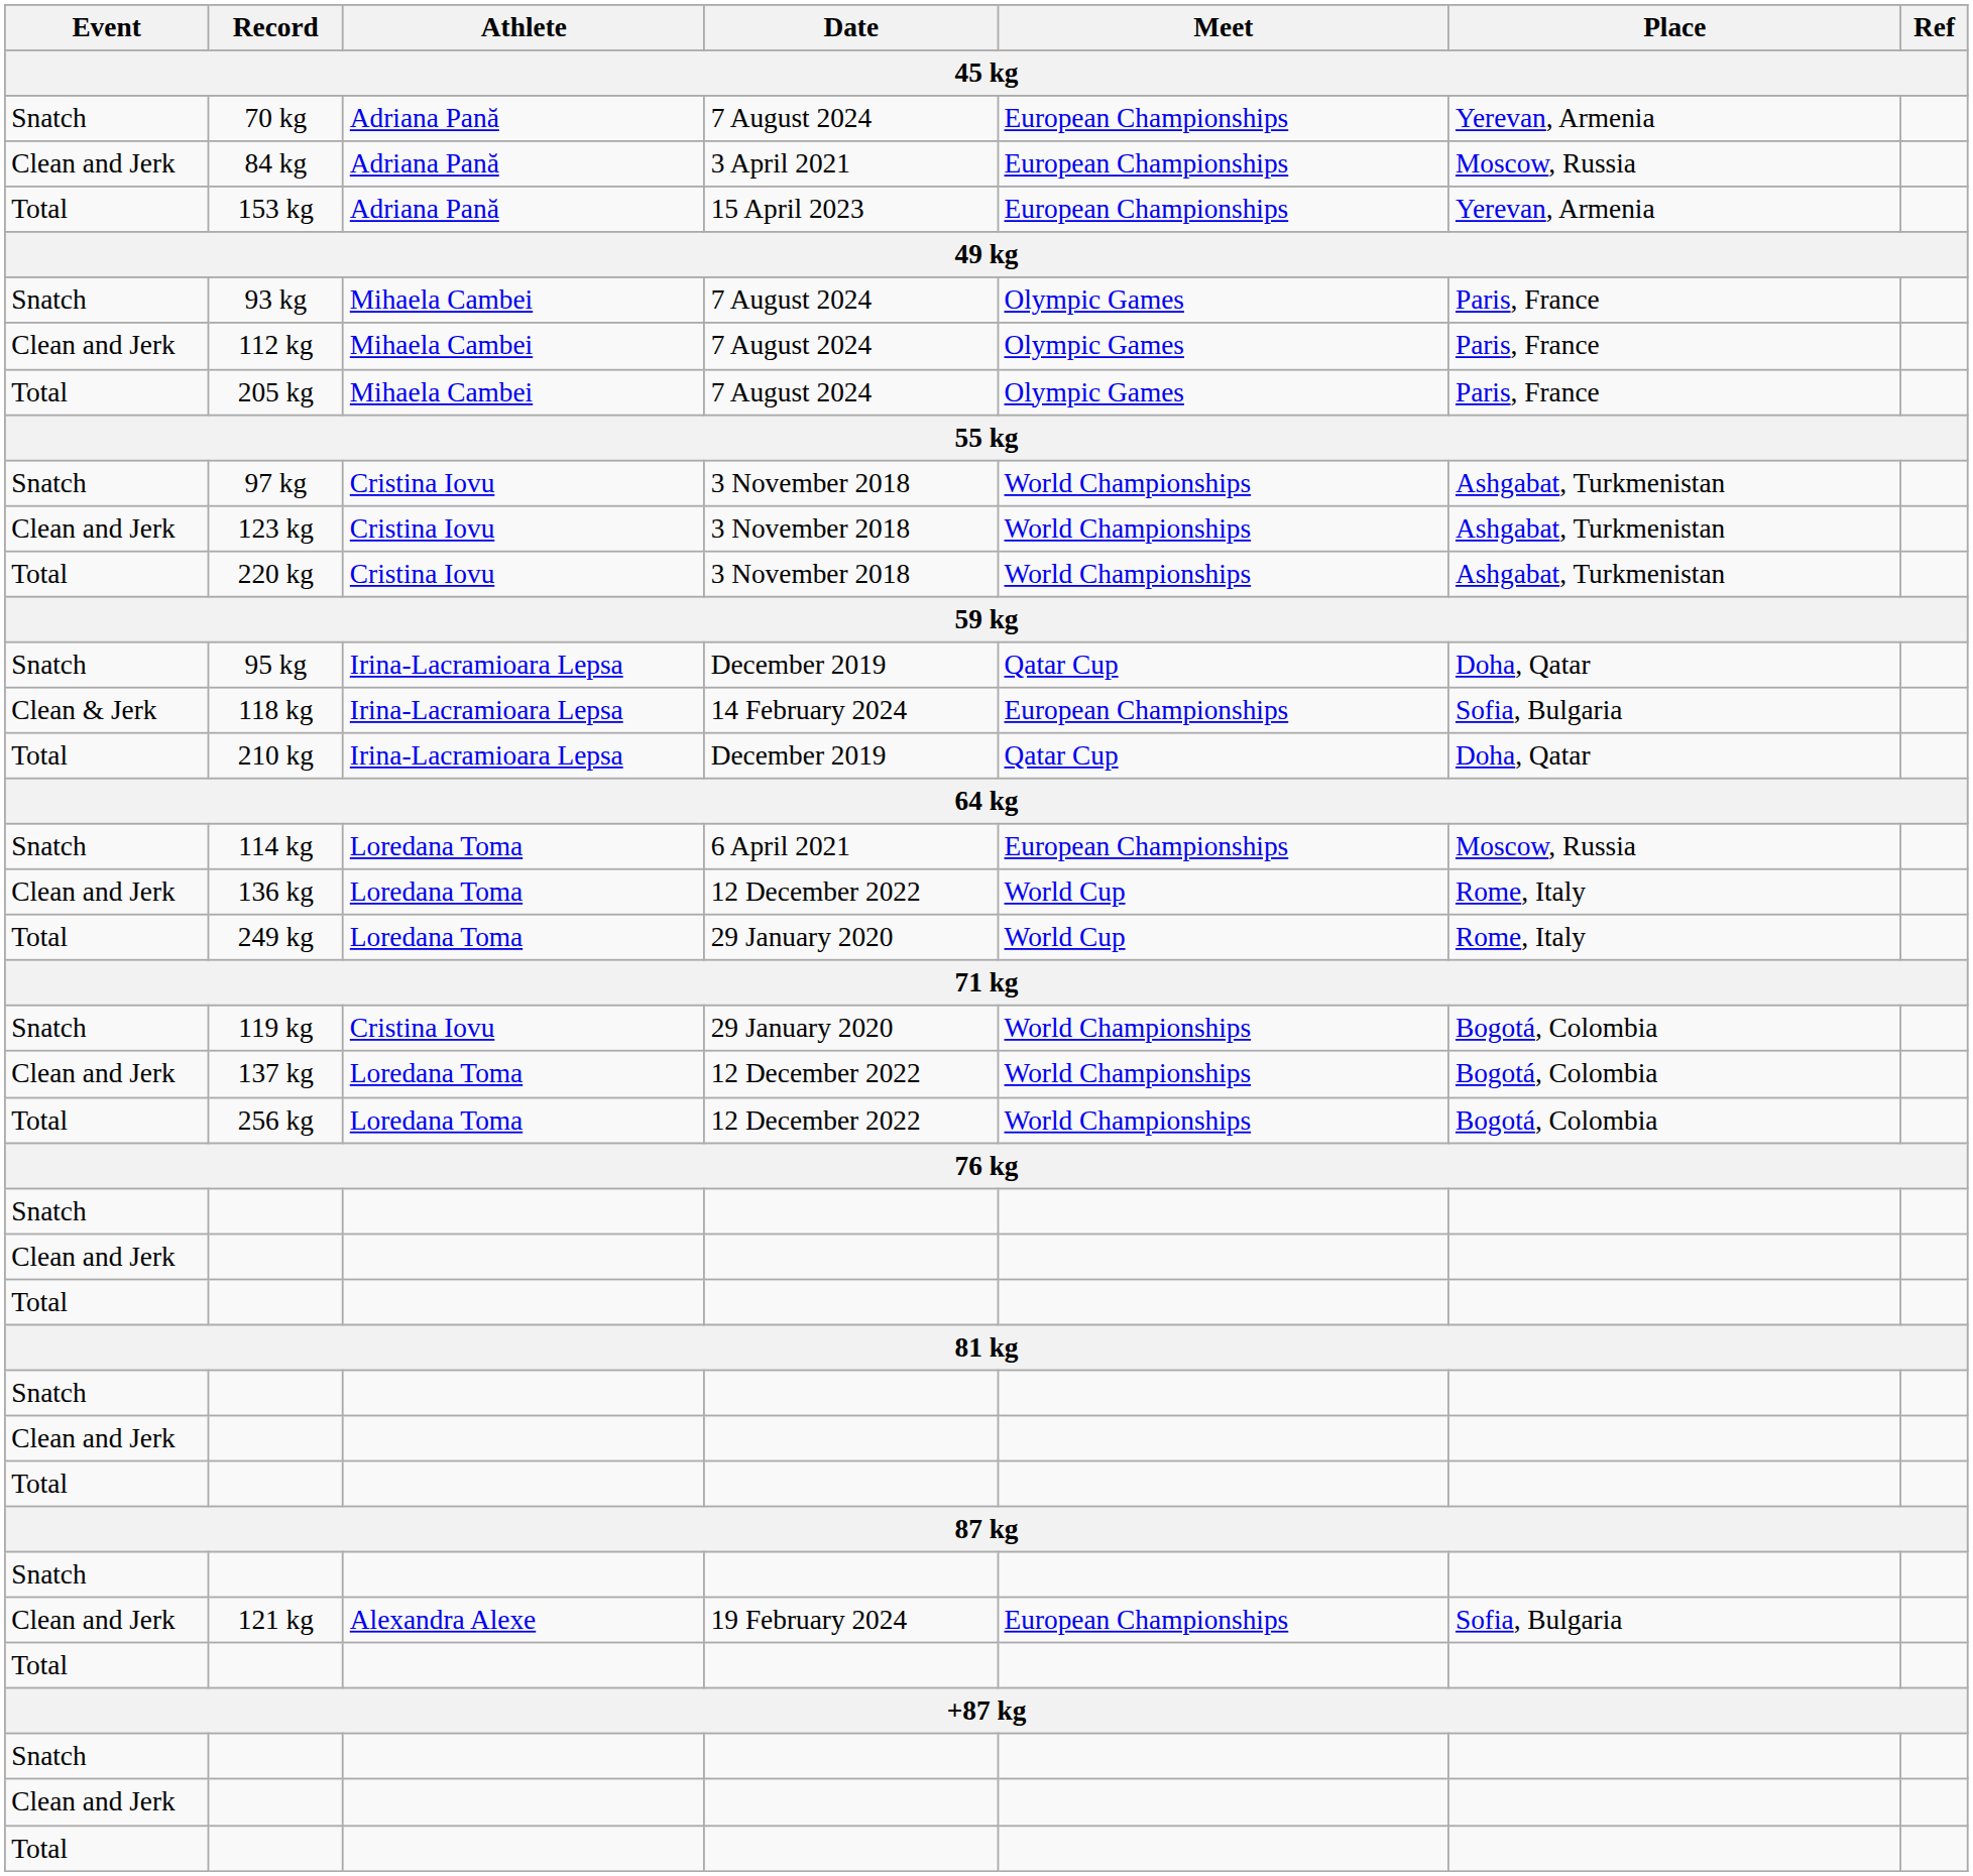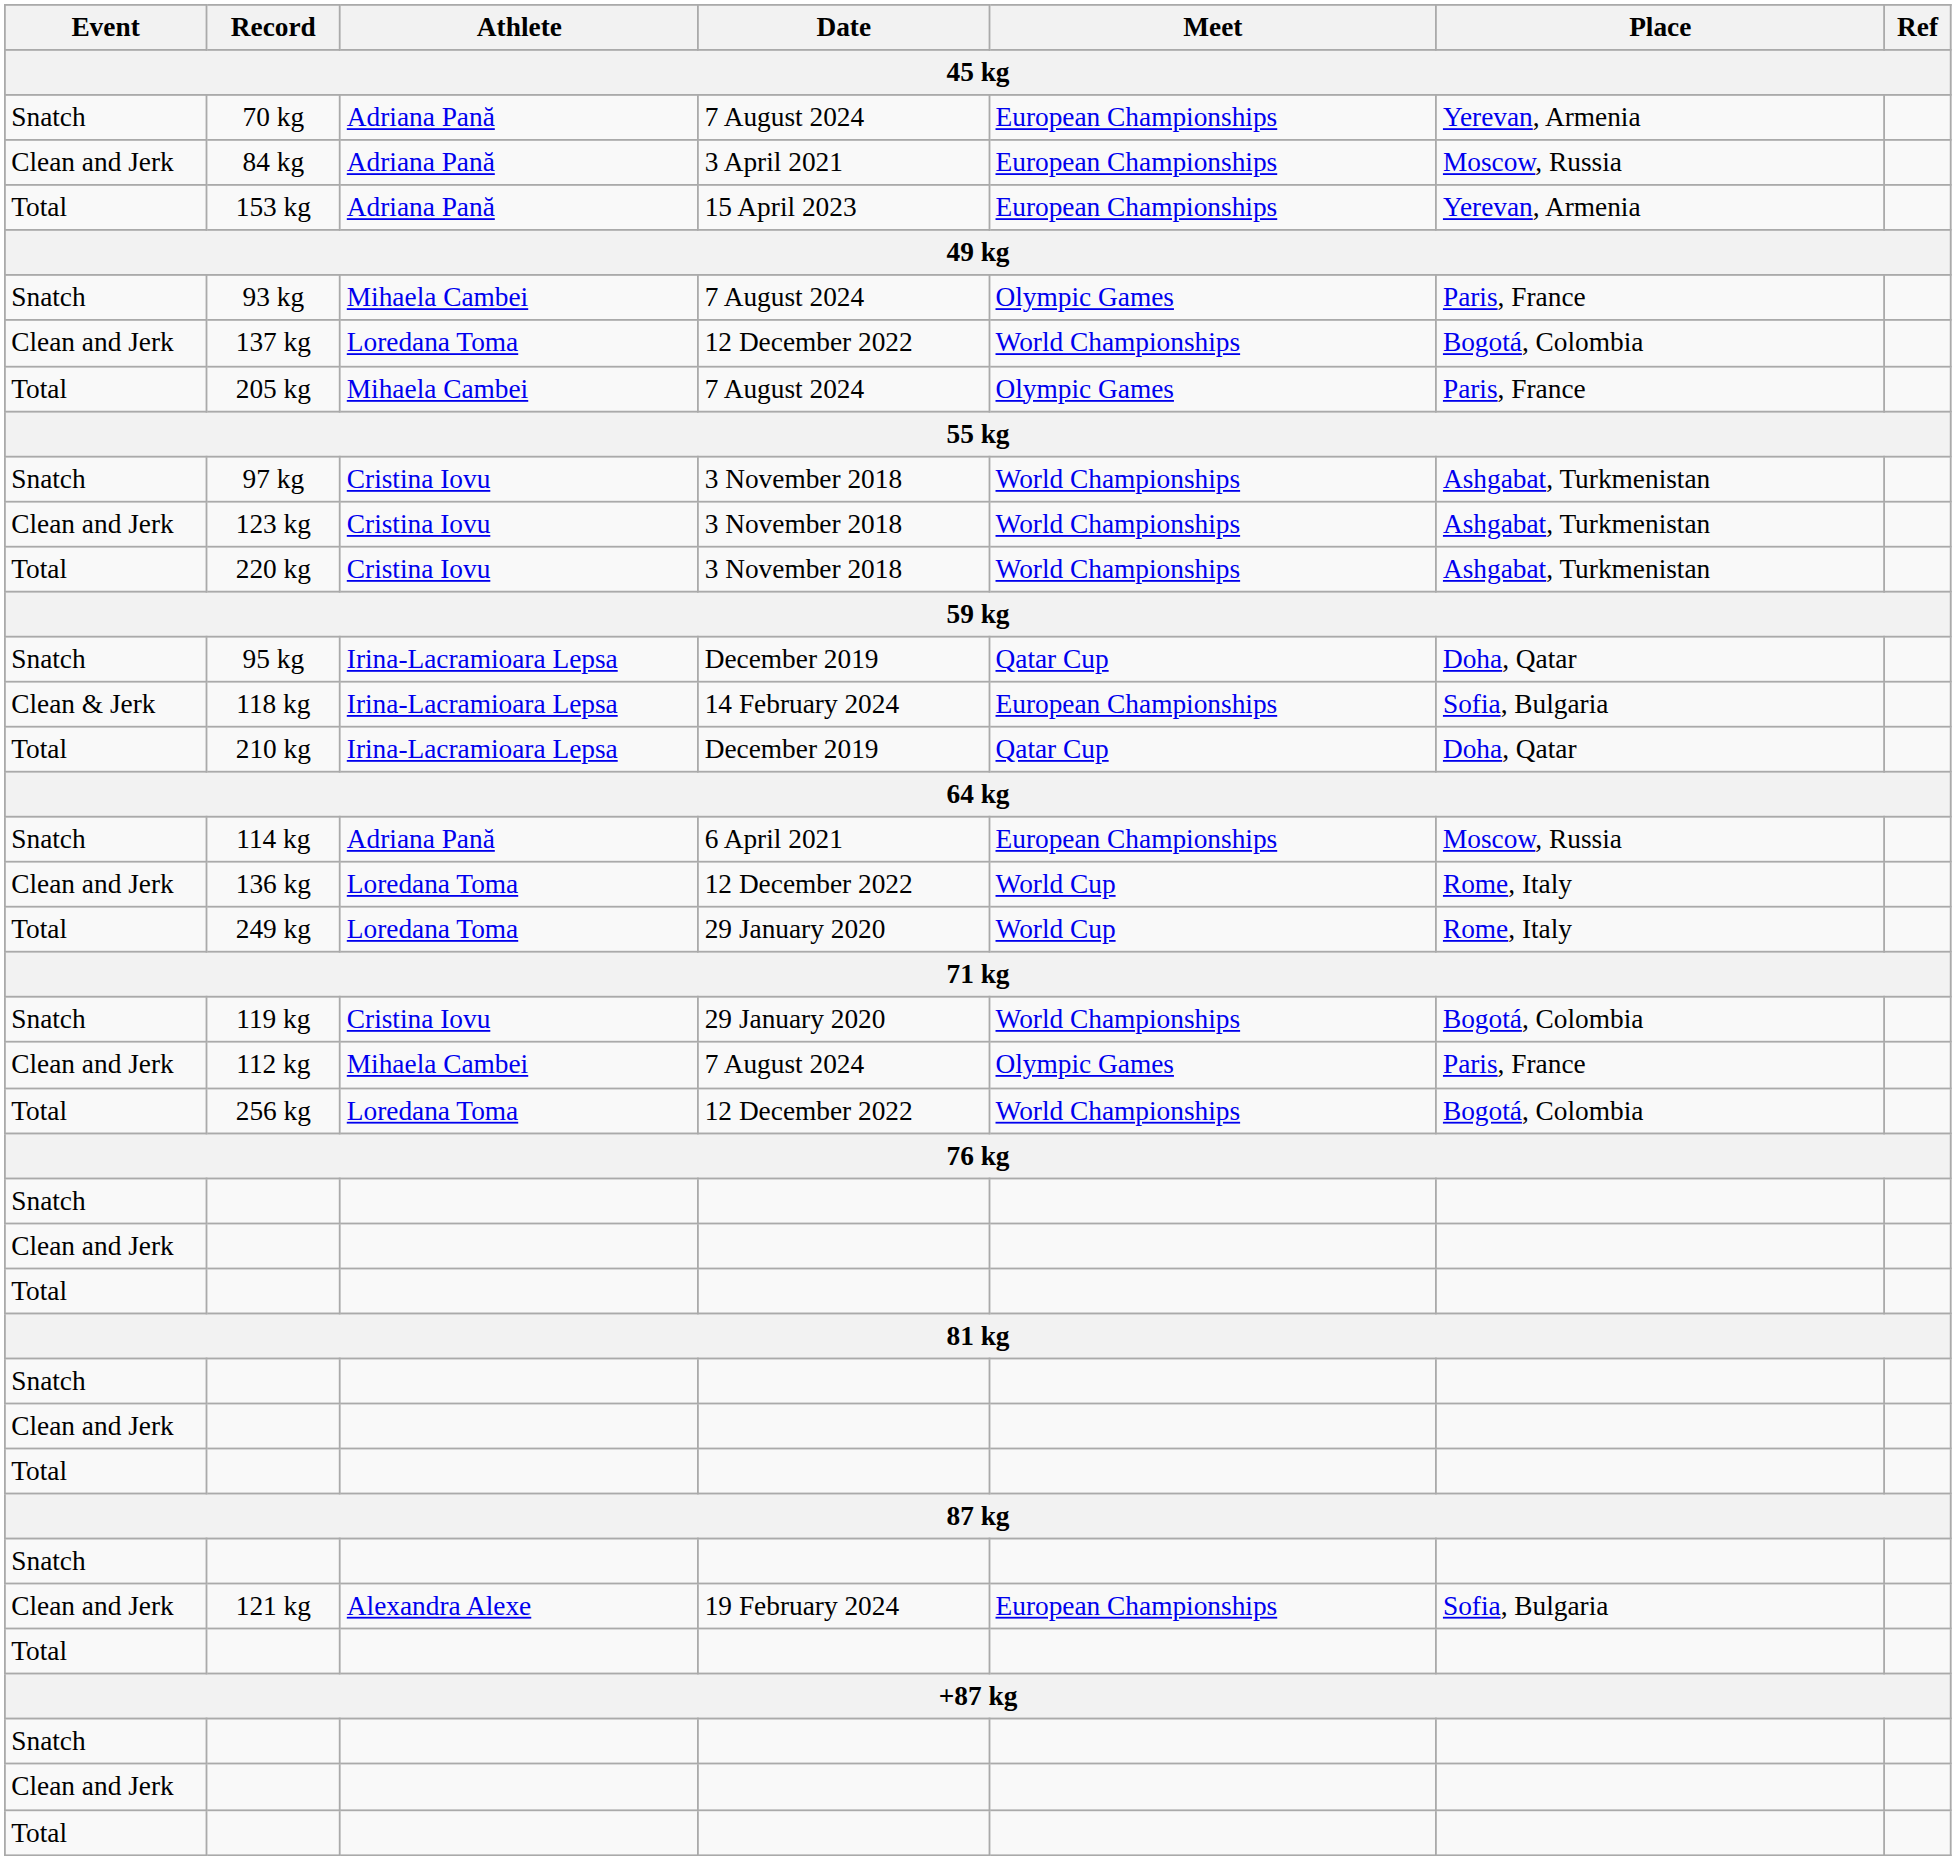rows swapped: 112 kg <-> 137 kg
114 kg | Athlete: Loredana Toma -> Adriana Pană
